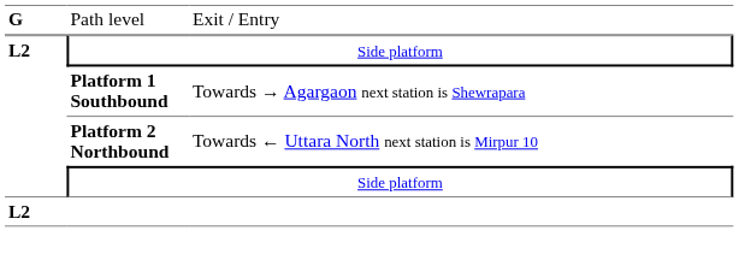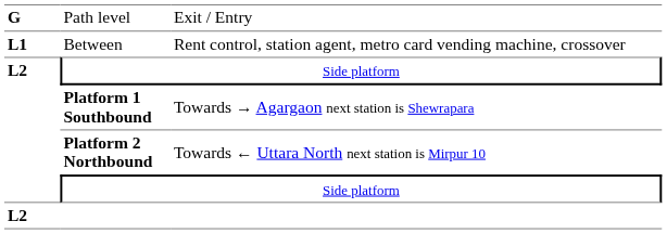+ row: L1 | Between | Rent control, station agent, metro card vending machine, crossover
